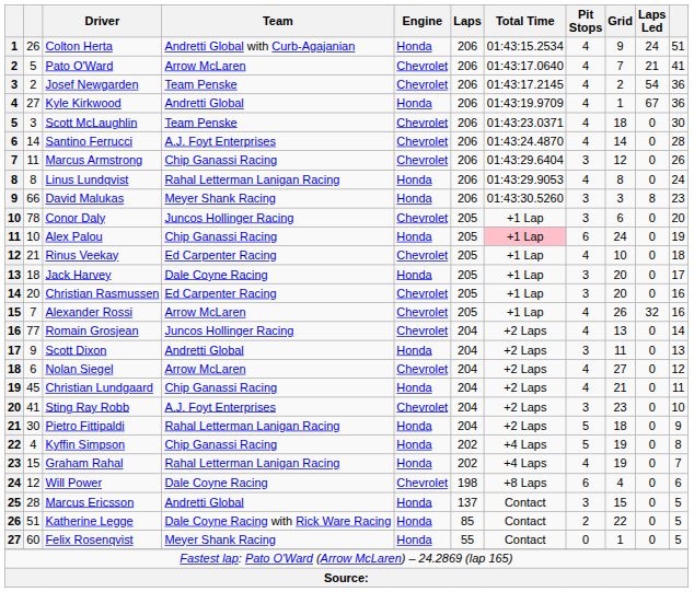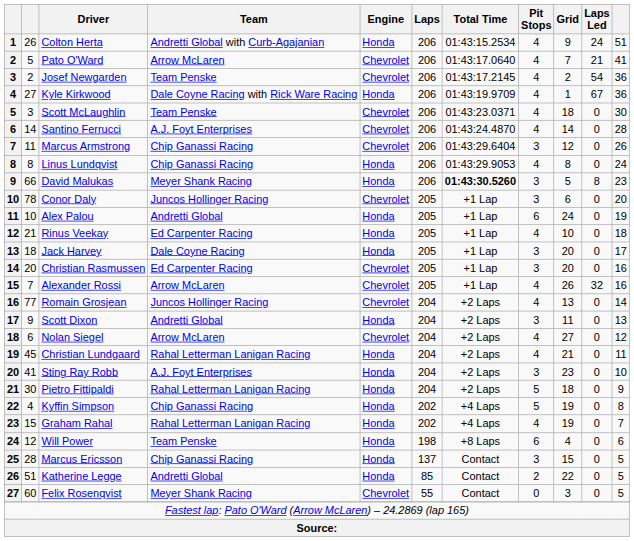Kyle Kirkwood | Team: Andretti Global -> Dale Coyne Racing with Rick Ware Racing
Linus Lundqvist | Team: Rahal Letterman Lanigan Racing -> Chip Ganassi Racing
David Malukas | Total Time: normal -> bold
David Malukas | Grid: 3 -> 5
Alex Palou | Team: Chip Ganassi Racing -> Andretti Global
Alex Palou | Total Time: pink background -> no background
Rinus Veekay | Engine: Chevrolet -> Honda
Christian Lundgaard | Team: Chip Ganassi Racing -> Rahal Letterman Lanigan Racing
Sting Ray Robb | Engine: Chevrolet -> Honda
Will Power | Team: Dale Coyne Racing -> Team Penske
Will Power | Engine: Chevrolet -> Honda
Marcus Ericsson | Team: Andretti Global -> Chip Ganassi Racing
Katherine Legge | Team: Dale Coyne Racing with Rick Ware Racing -> Andretti Global
Felix Rosenqvist | Engine: Honda -> Chevrolet
Felix Rosenqvist | Grid: 1 -> 3
